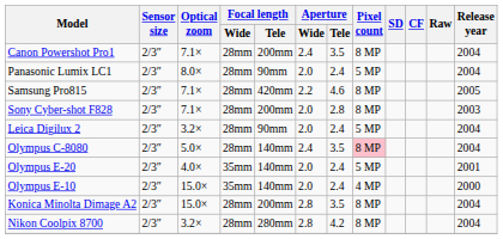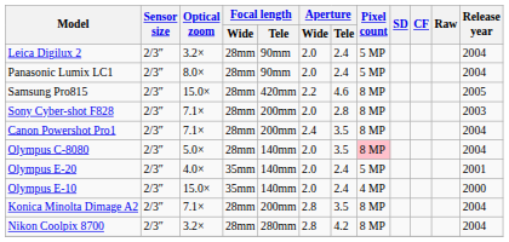rows swapped: Leica Digilux 2 <-> Canon Powershot Pro1
Samsung Pro815 | Optical zoom: 7.1× -> 15.0×
Olympus C-8080 | Aperture / Wide: 2.4 -> 2.0
Konica Minolta Dimage A2 | Optical zoom: 15.0× -> 7.1×
